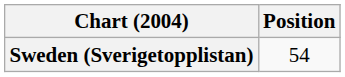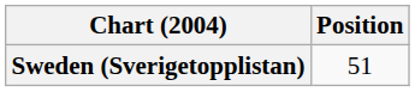Sweden (Sverigetopplistan) | Position: 54 -> 51
